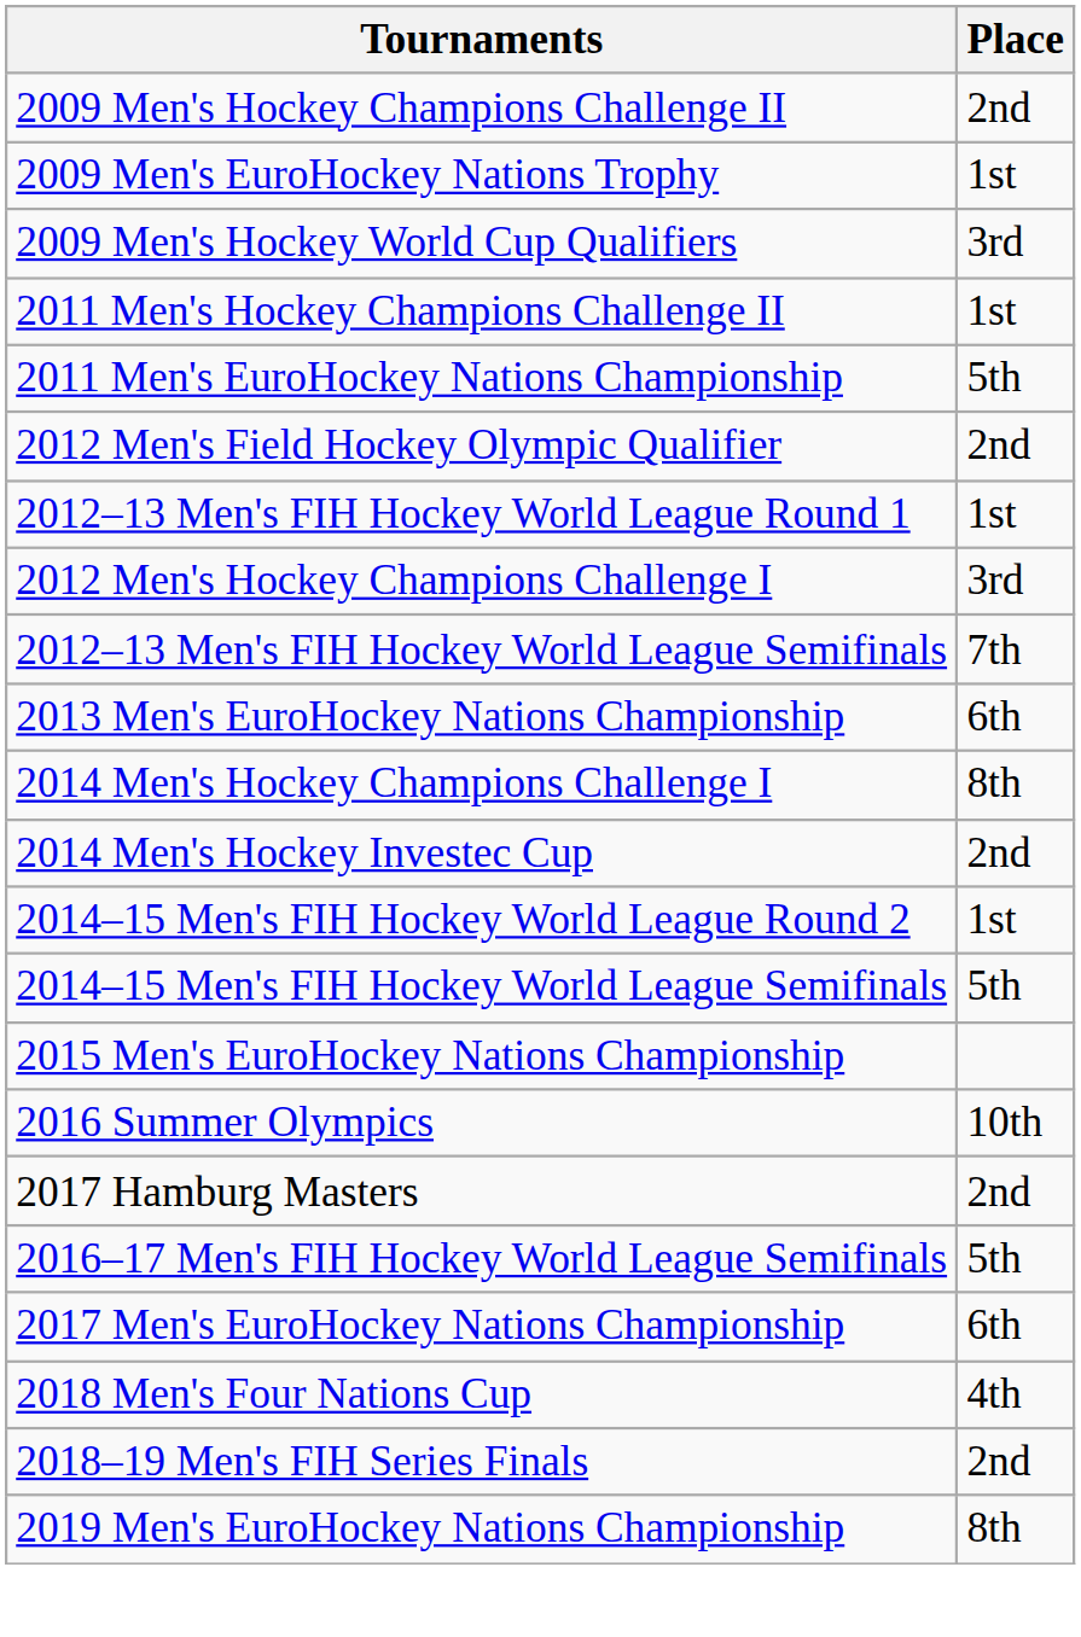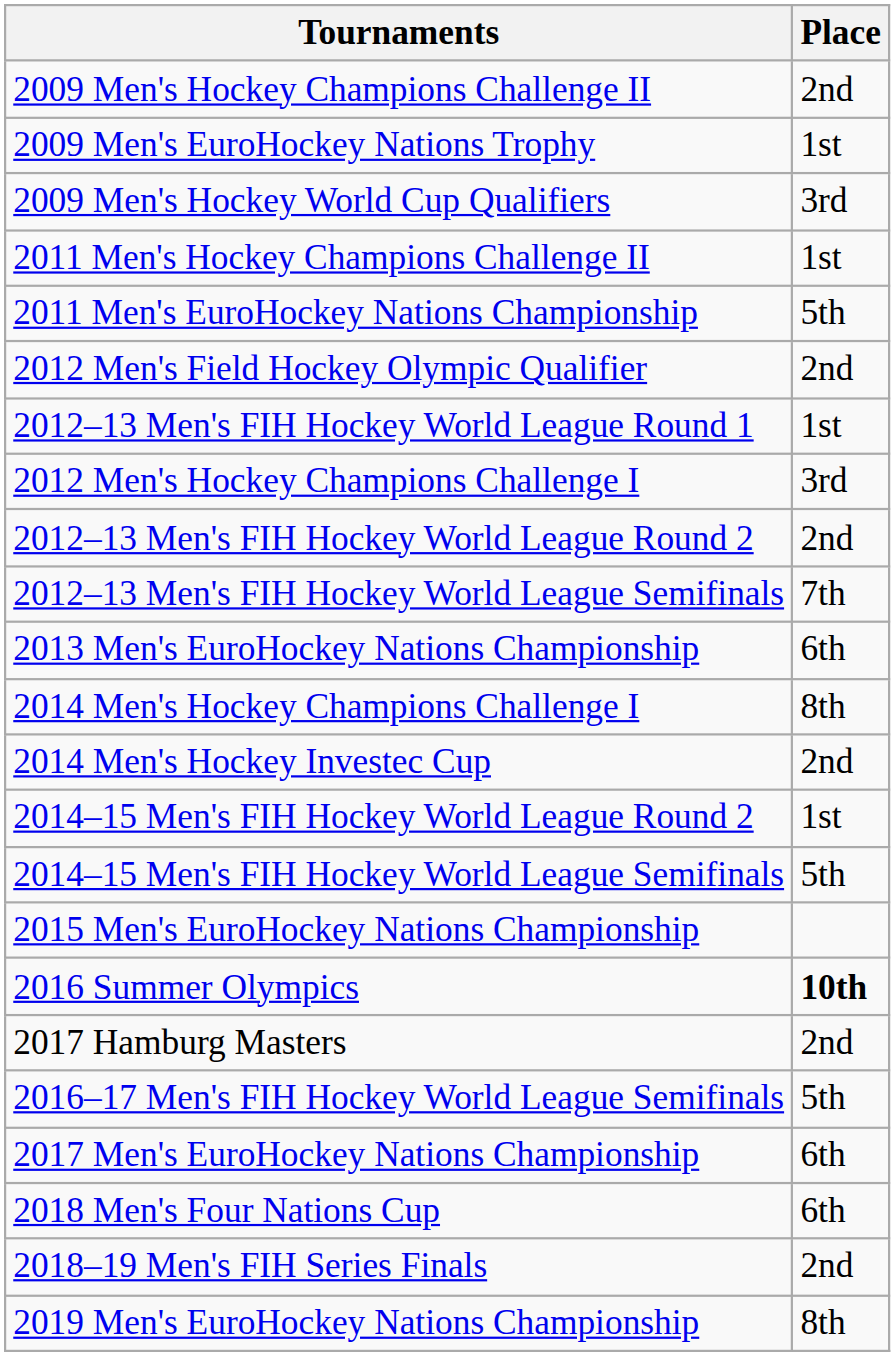+ row: 2012–13 Men's FIH Hockey World League Round 2 | 2nd
2016 Summer Olympics | Place: normal -> bold
2018 Men's Four Nations Cup | Place: 4th -> 6th
